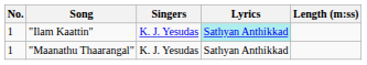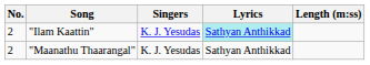"Ilam Kaattin" | No.: 1 -> 2
"Maanathu Thaarangal" | No.: 1 -> 2
